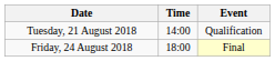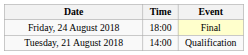rows swapped: Tuesday, 21 August 2018 <-> Friday, 24 August 2018
